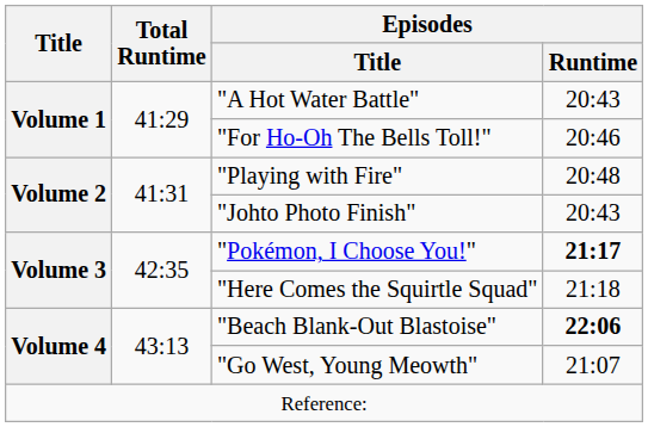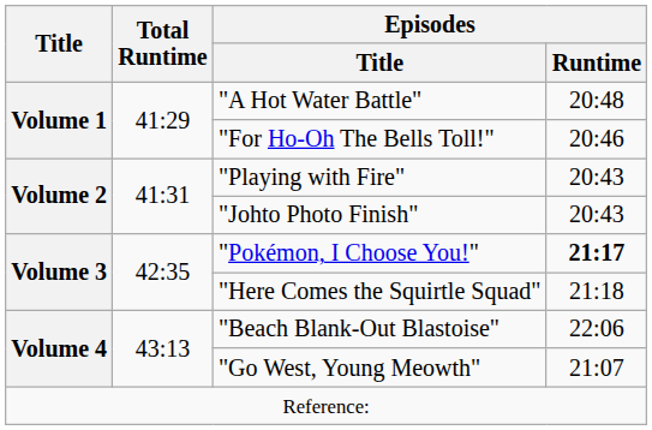"A Hot Water Battle" | Episodes / Runtime: 20:43 -> 20:48
"Playing with Fire" | Episodes / Runtime: 20:48 -> 20:43
"Beach Blank-Out Blastoise" | Episodes / Runtime: bold -> normal
